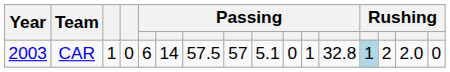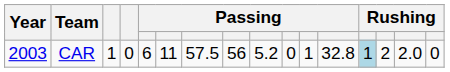CAR | column 6: 14 -> 11
CAR | column 8: 57 -> 56
CAR | column 9: 5.1 -> 5.2
